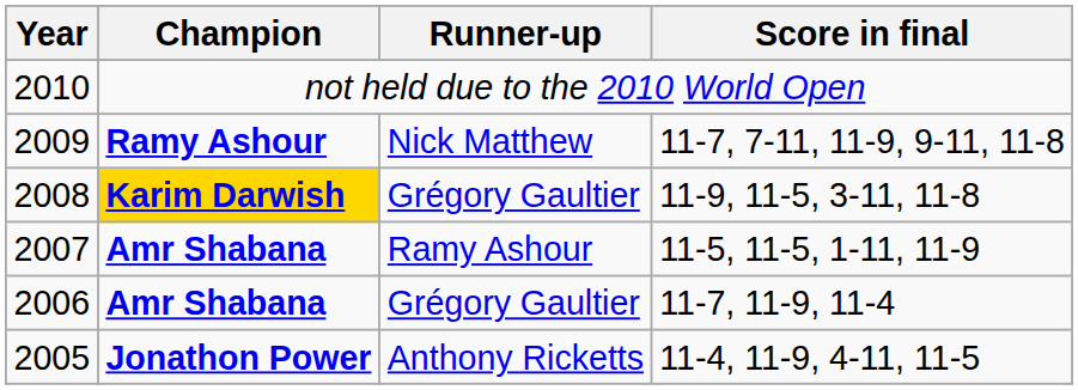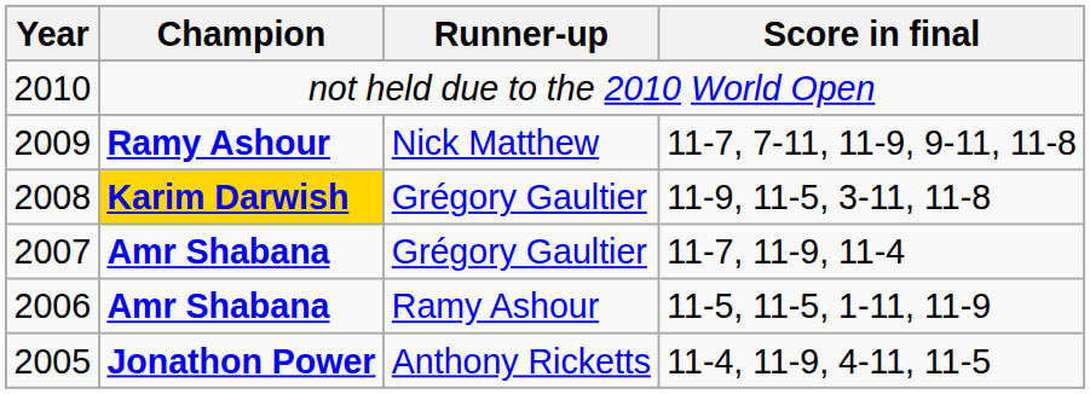2007 | Runner-up: Ramy Ashour -> Grégory Gaultier
2007 | Score in final: 11-5, 11-5, 1-11, 11-9 -> 11-7, 11-9, 11-4
2006 | Runner-up: Grégory Gaultier -> Ramy Ashour
2006 | Score in final: 11-7, 11-9, 11-4 -> 11-5, 11-5, 1-11, 11-9
